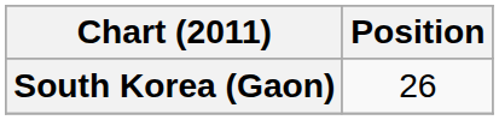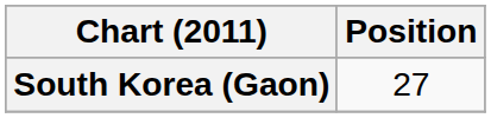South Korea (Gaon) | Position: 26 -> 27
